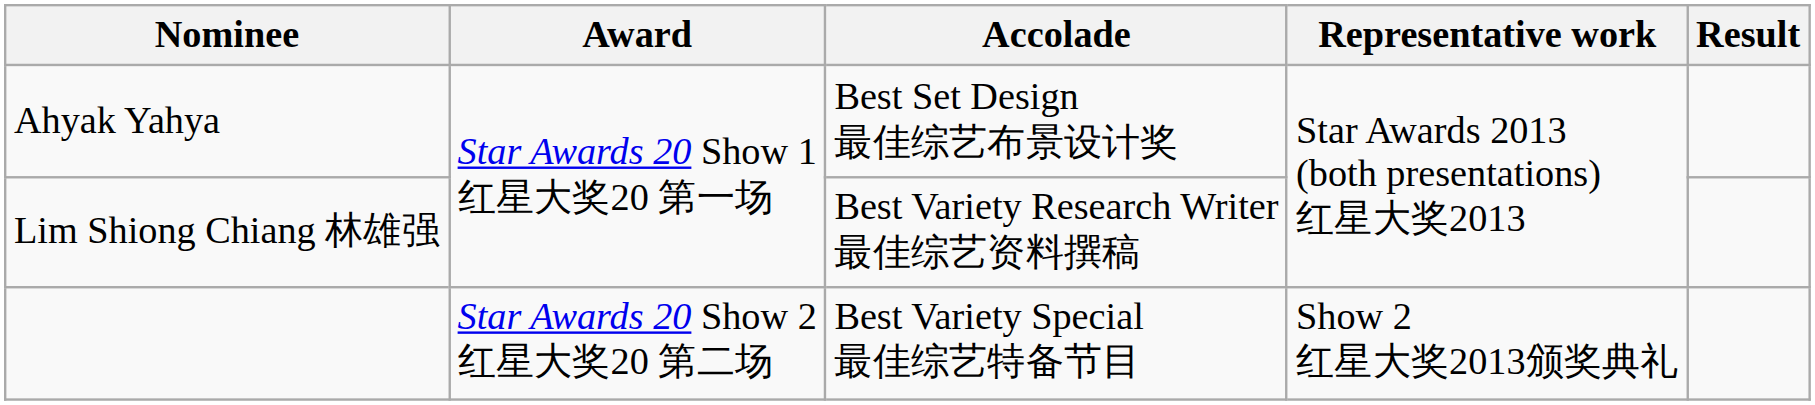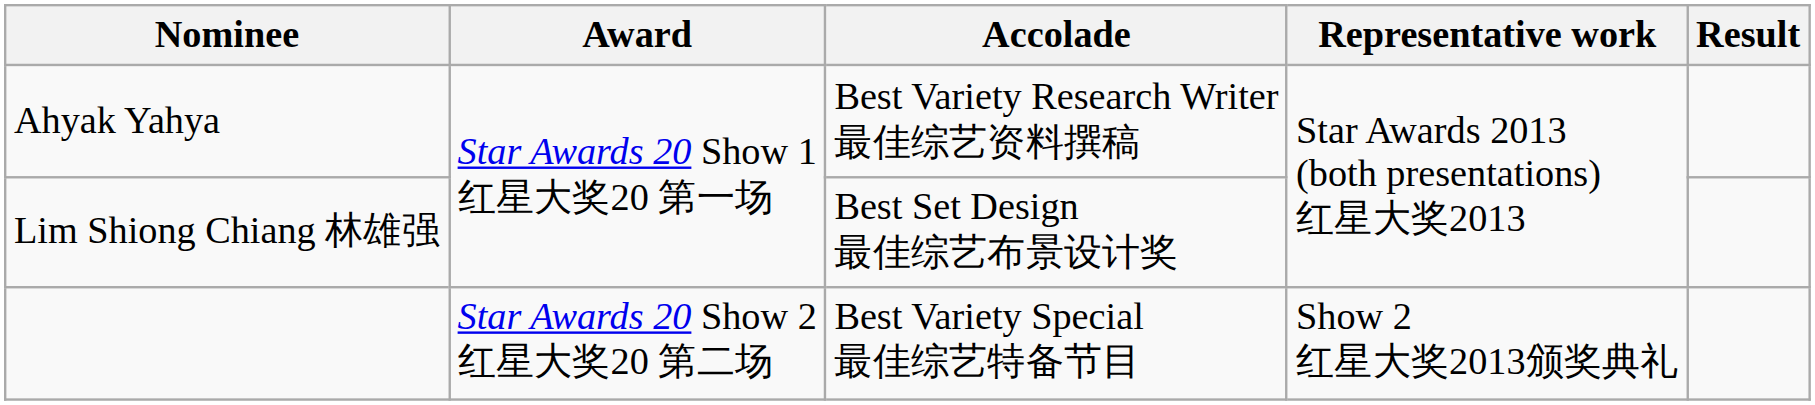Ahyak Yahya | Accolade: Best Set Design 最佳综艺布景设计奖 -> Best Variety Research Writer 最佳综艺资料撰稿
Lim Shiong Chiang 林雄强 | Accolade: Best Variety Research Writer 最佳综艺资料撰稿 -> Best Set Design 最佳综艺布景设计奖
